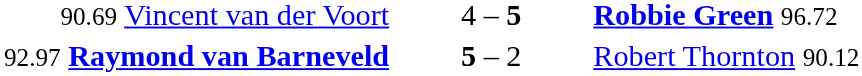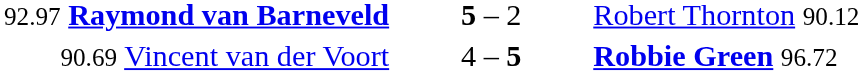rows swapped: 90.69 Vincent van der Voort <-> 92.97 Raymond van Barneveld
